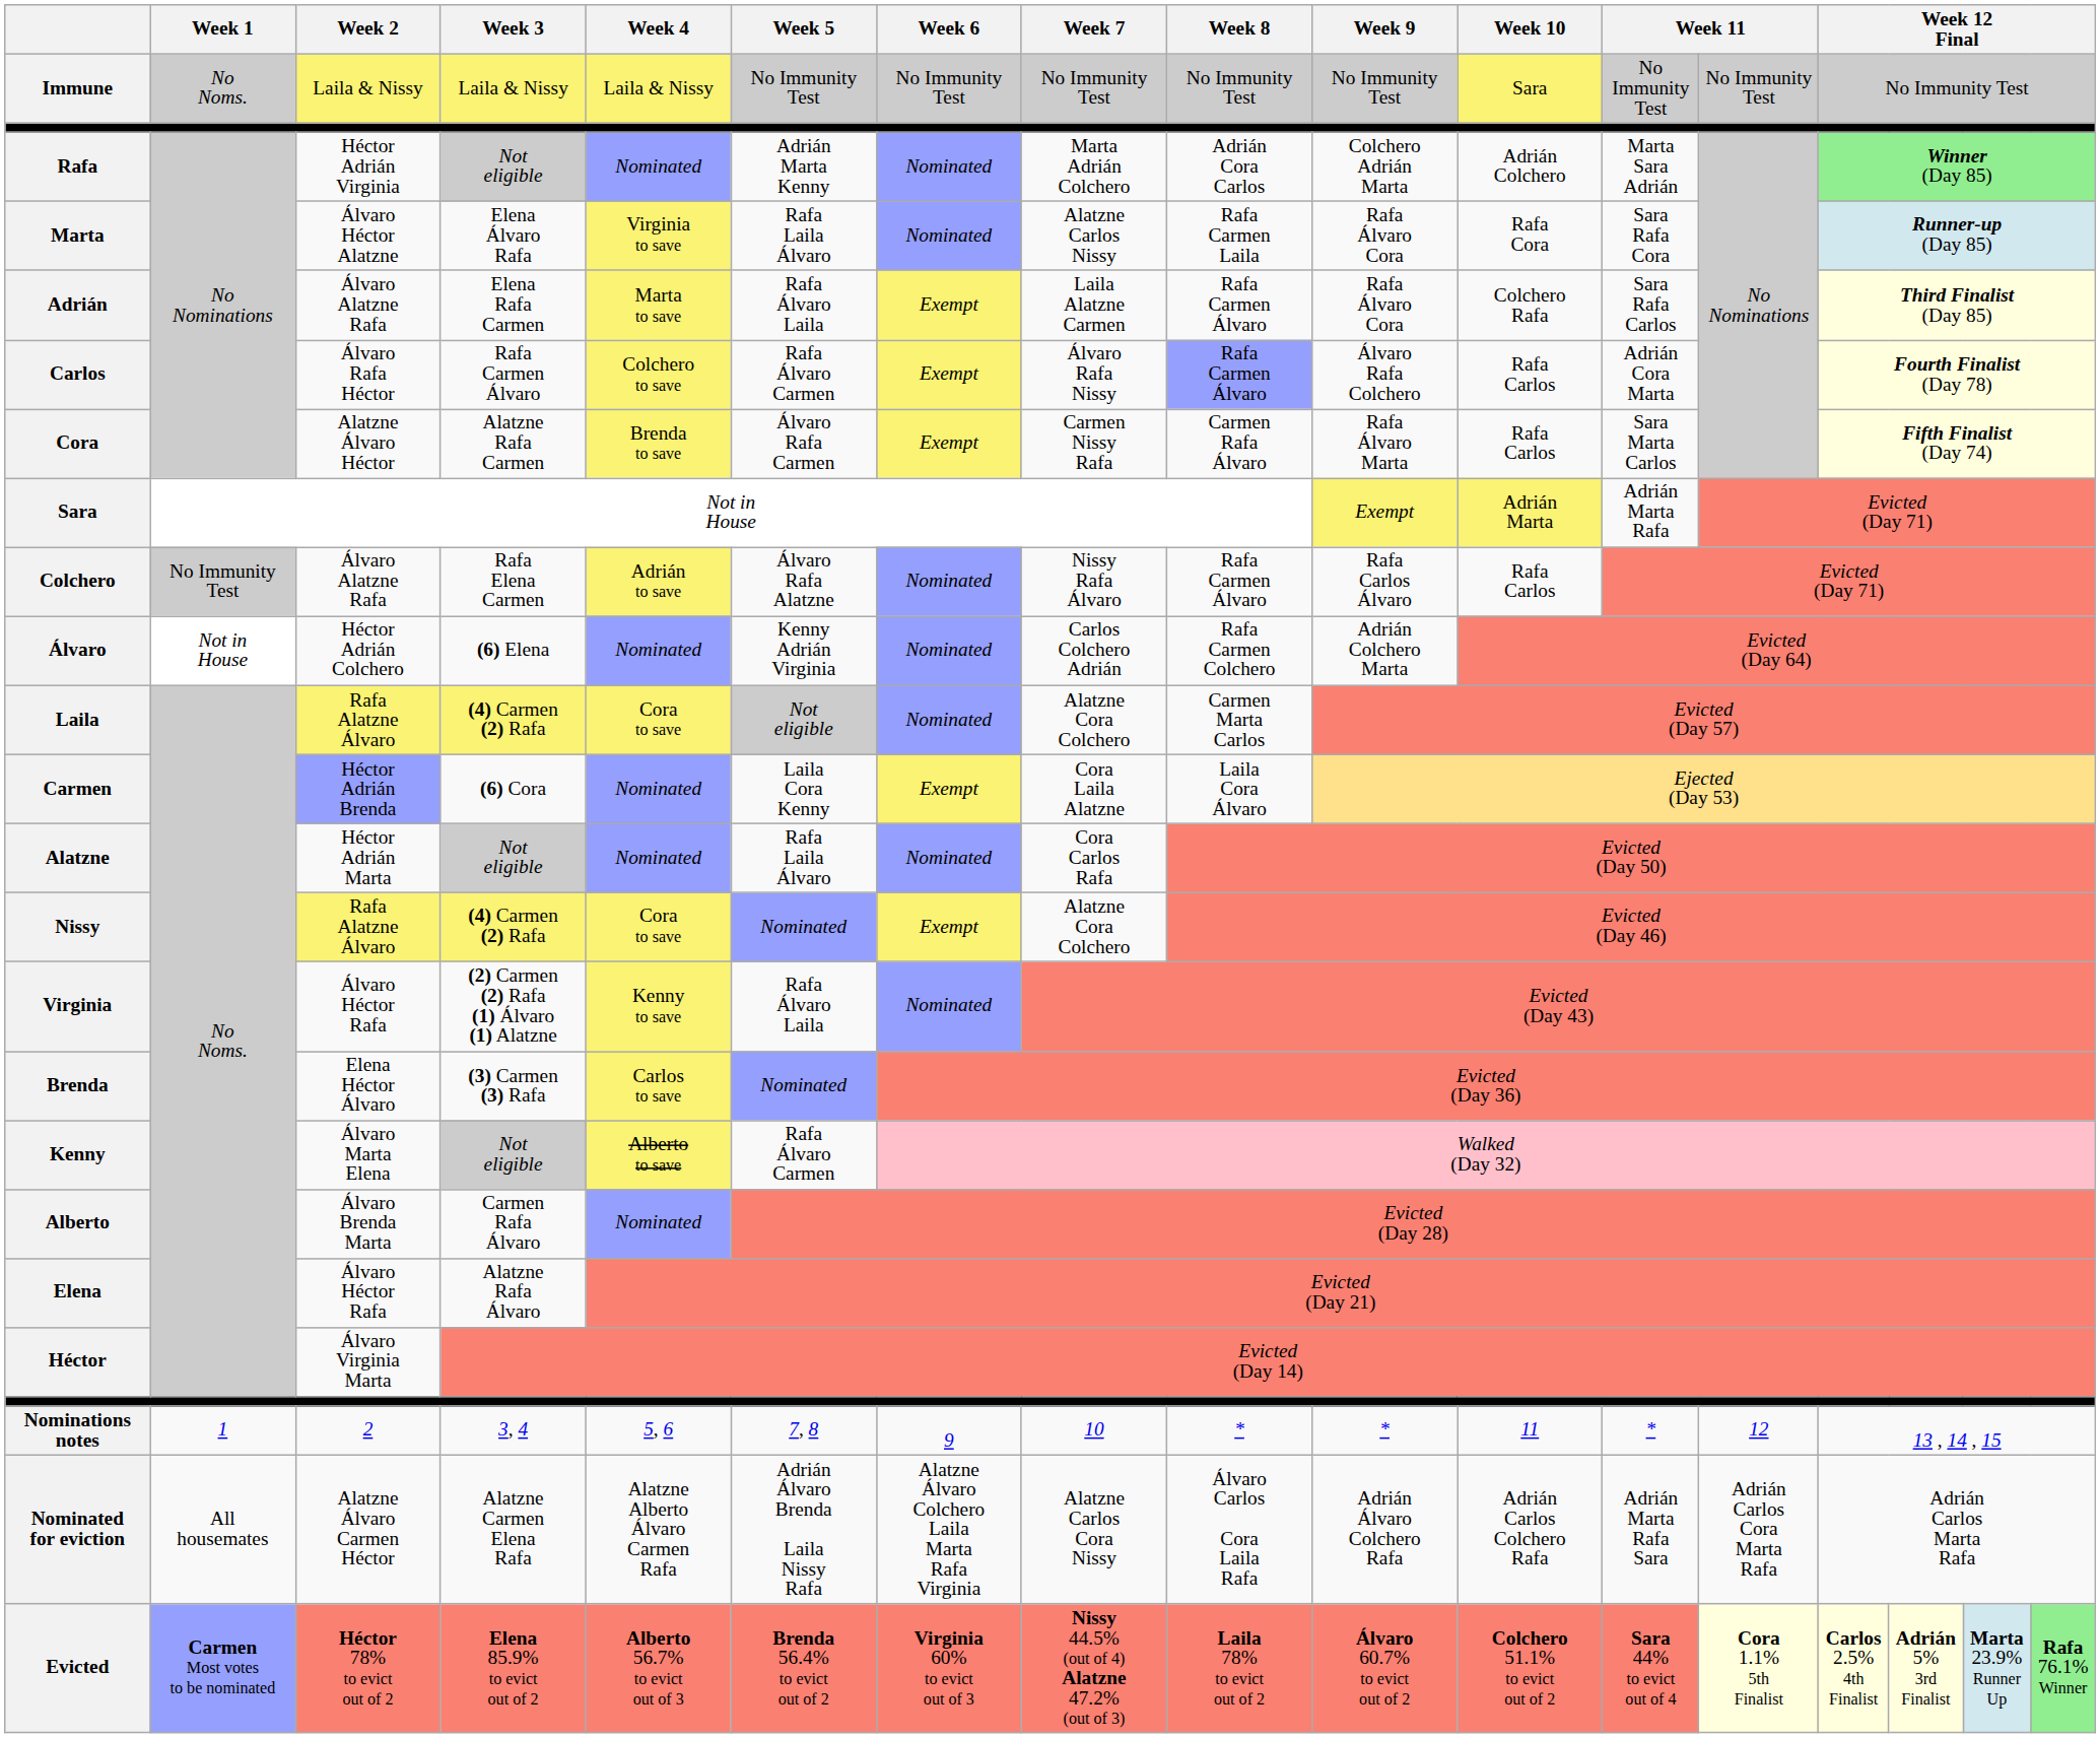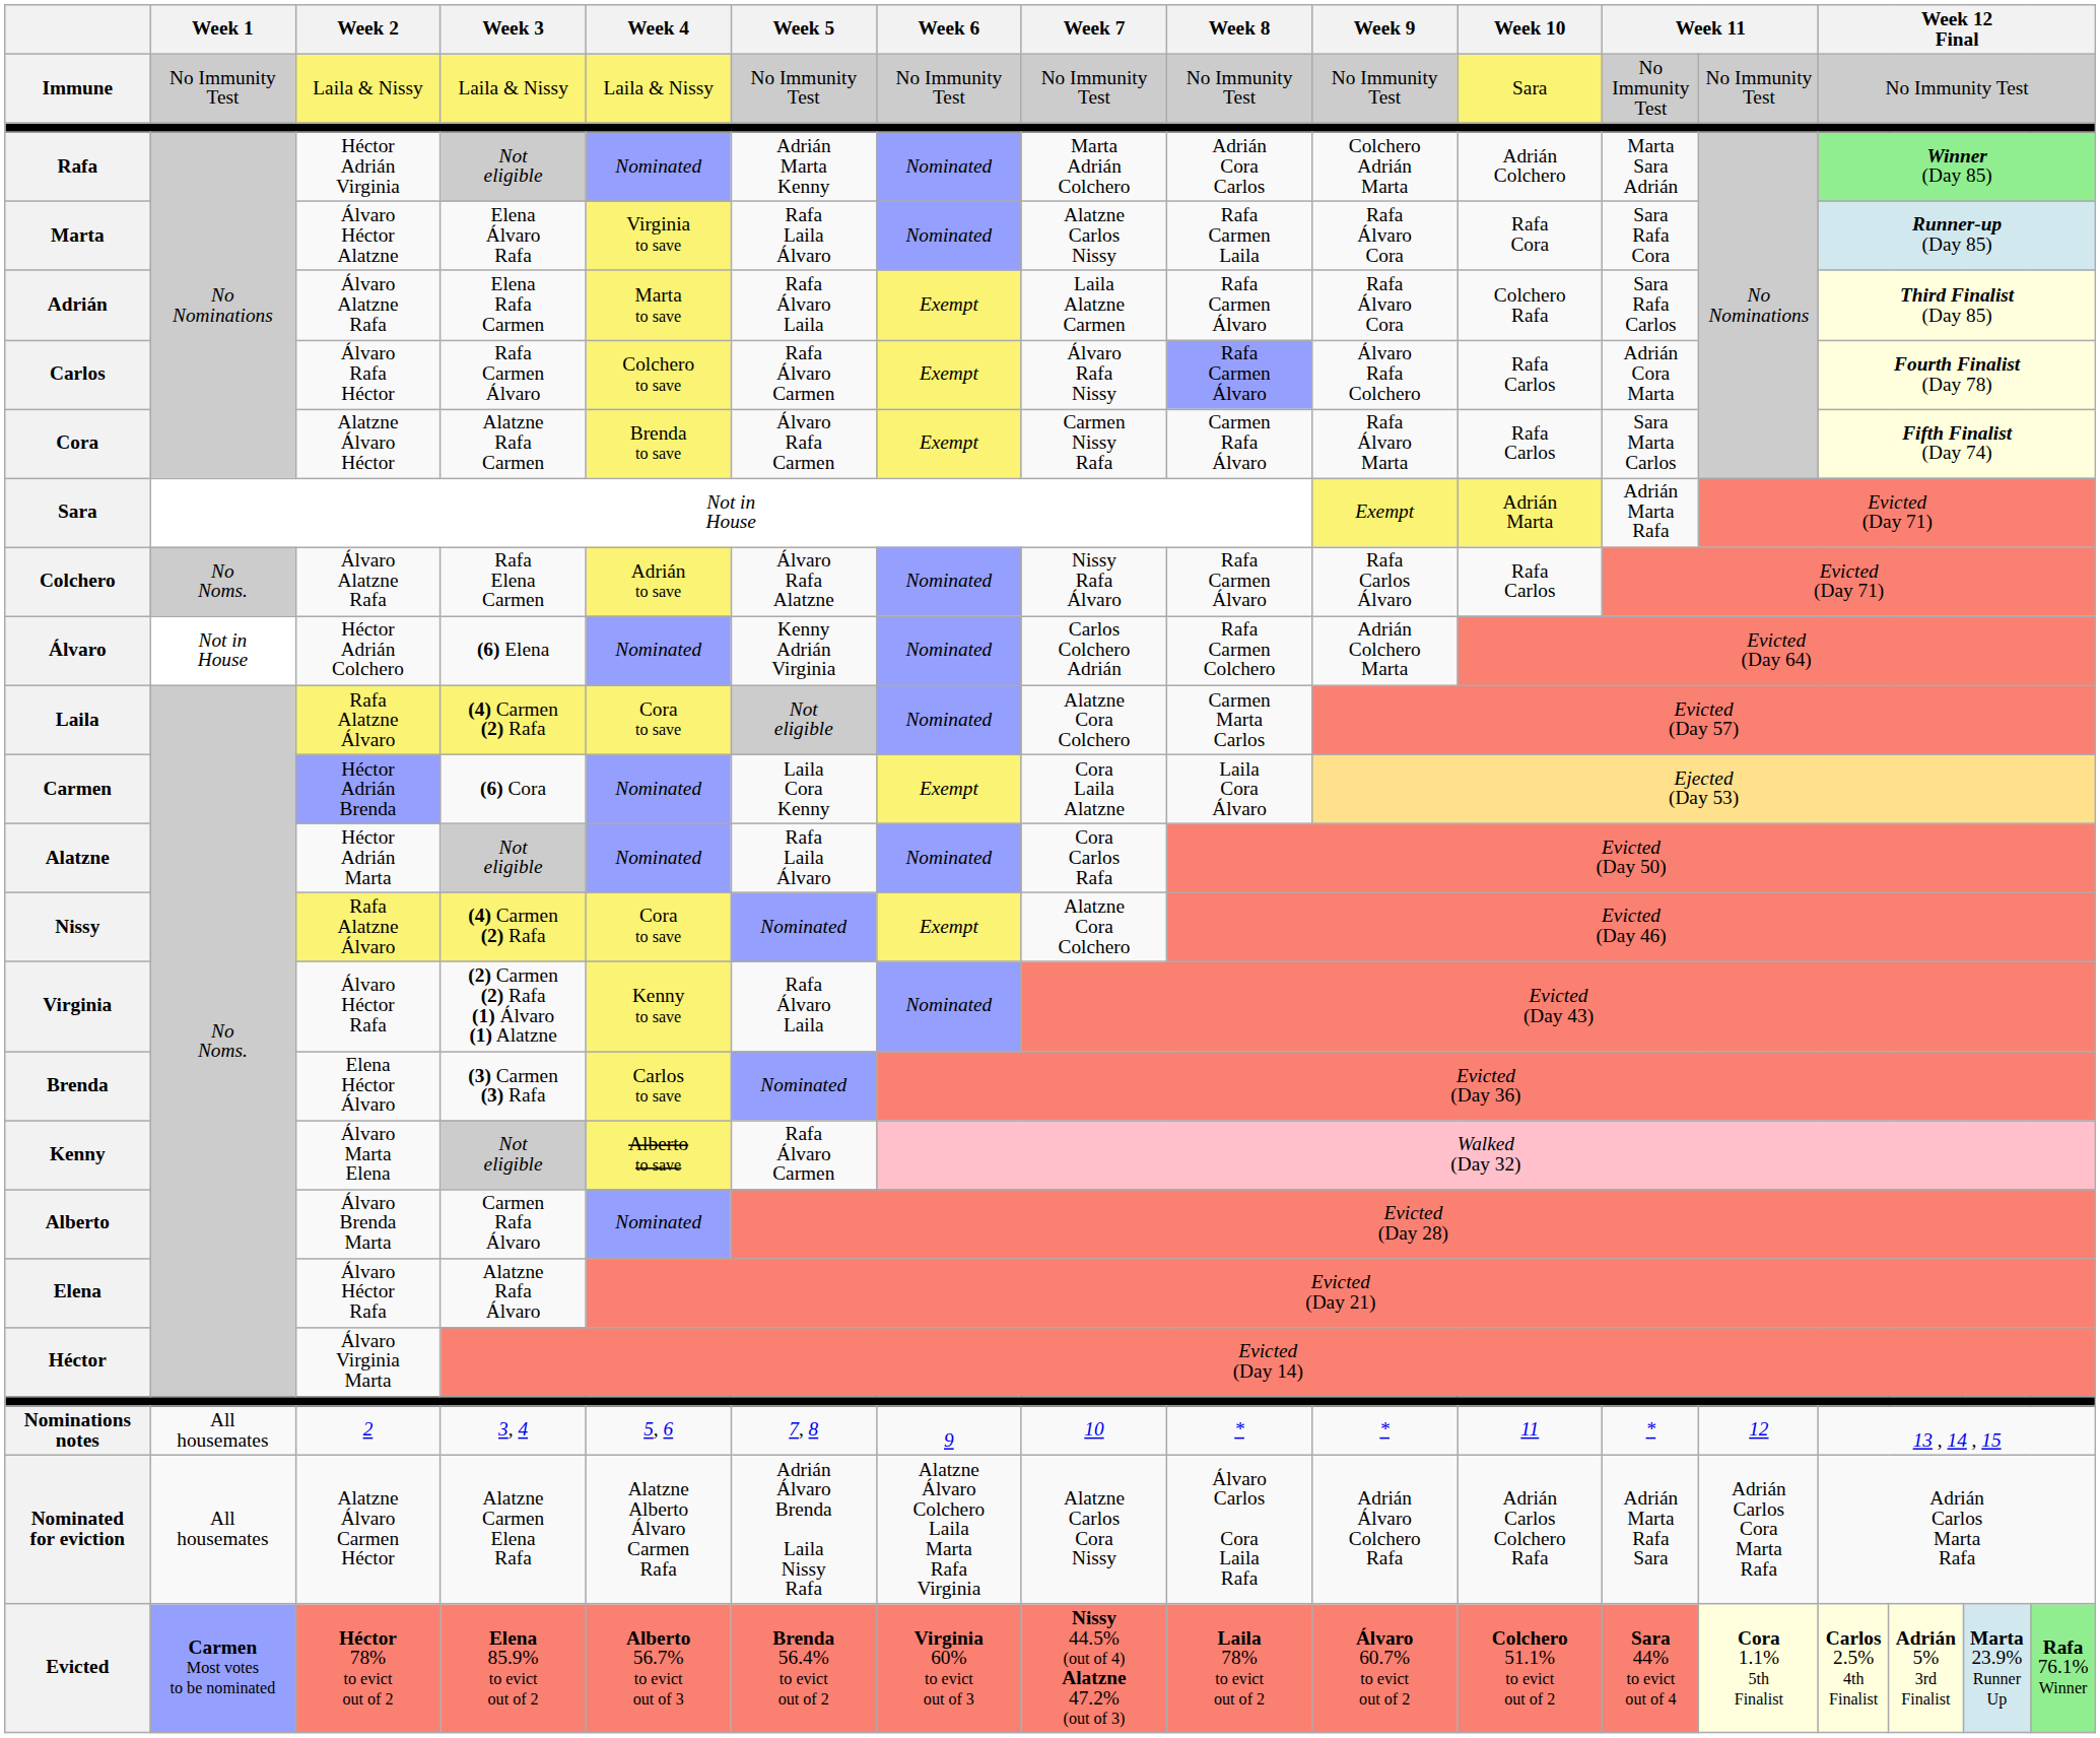Immune | Week 1: No Noms. -> No Immunity Test
Colchero | Week 1: No Immunity Test -> No Noms.
Nominations notes | Week 1: 1 -> All housemates
